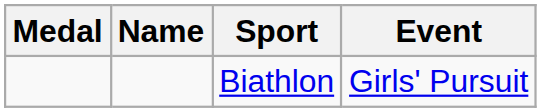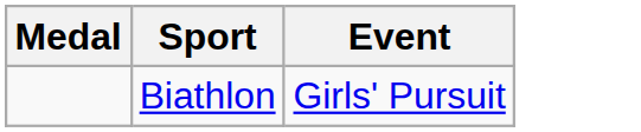- column: Name
